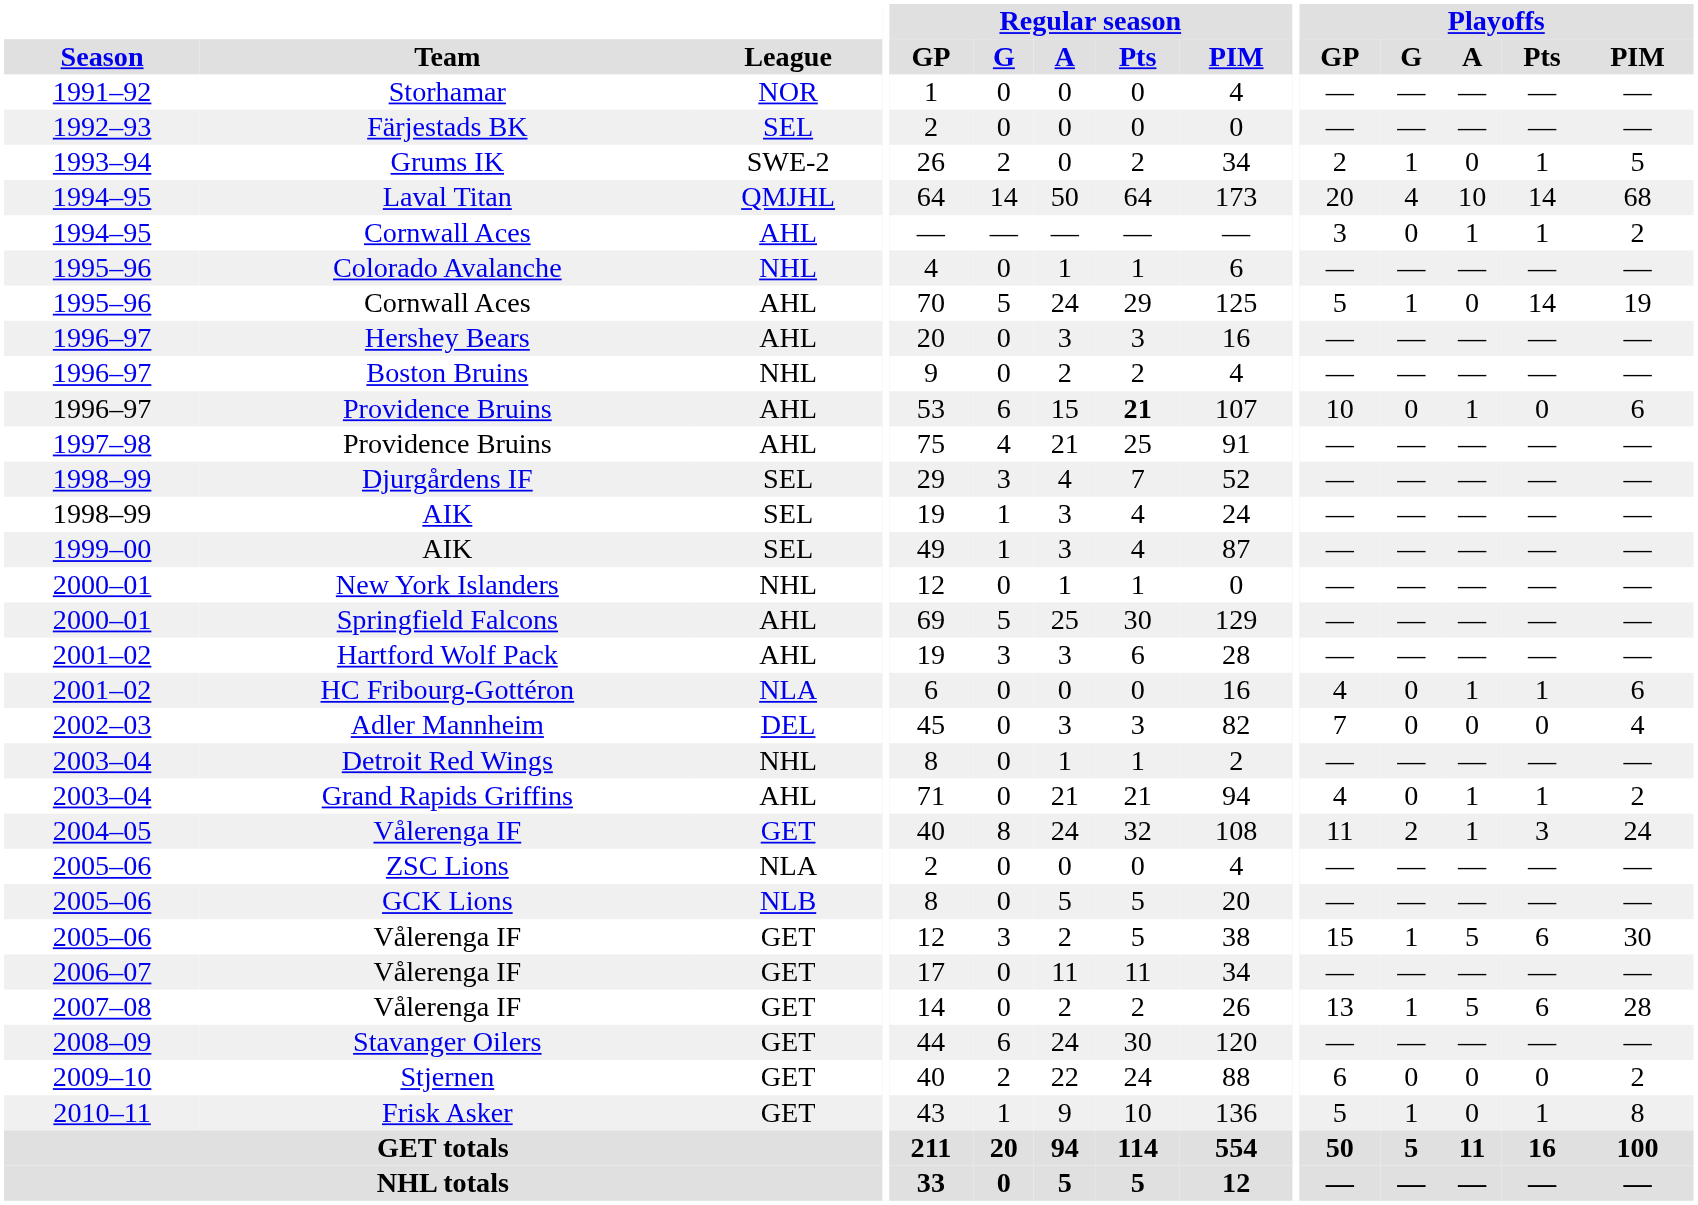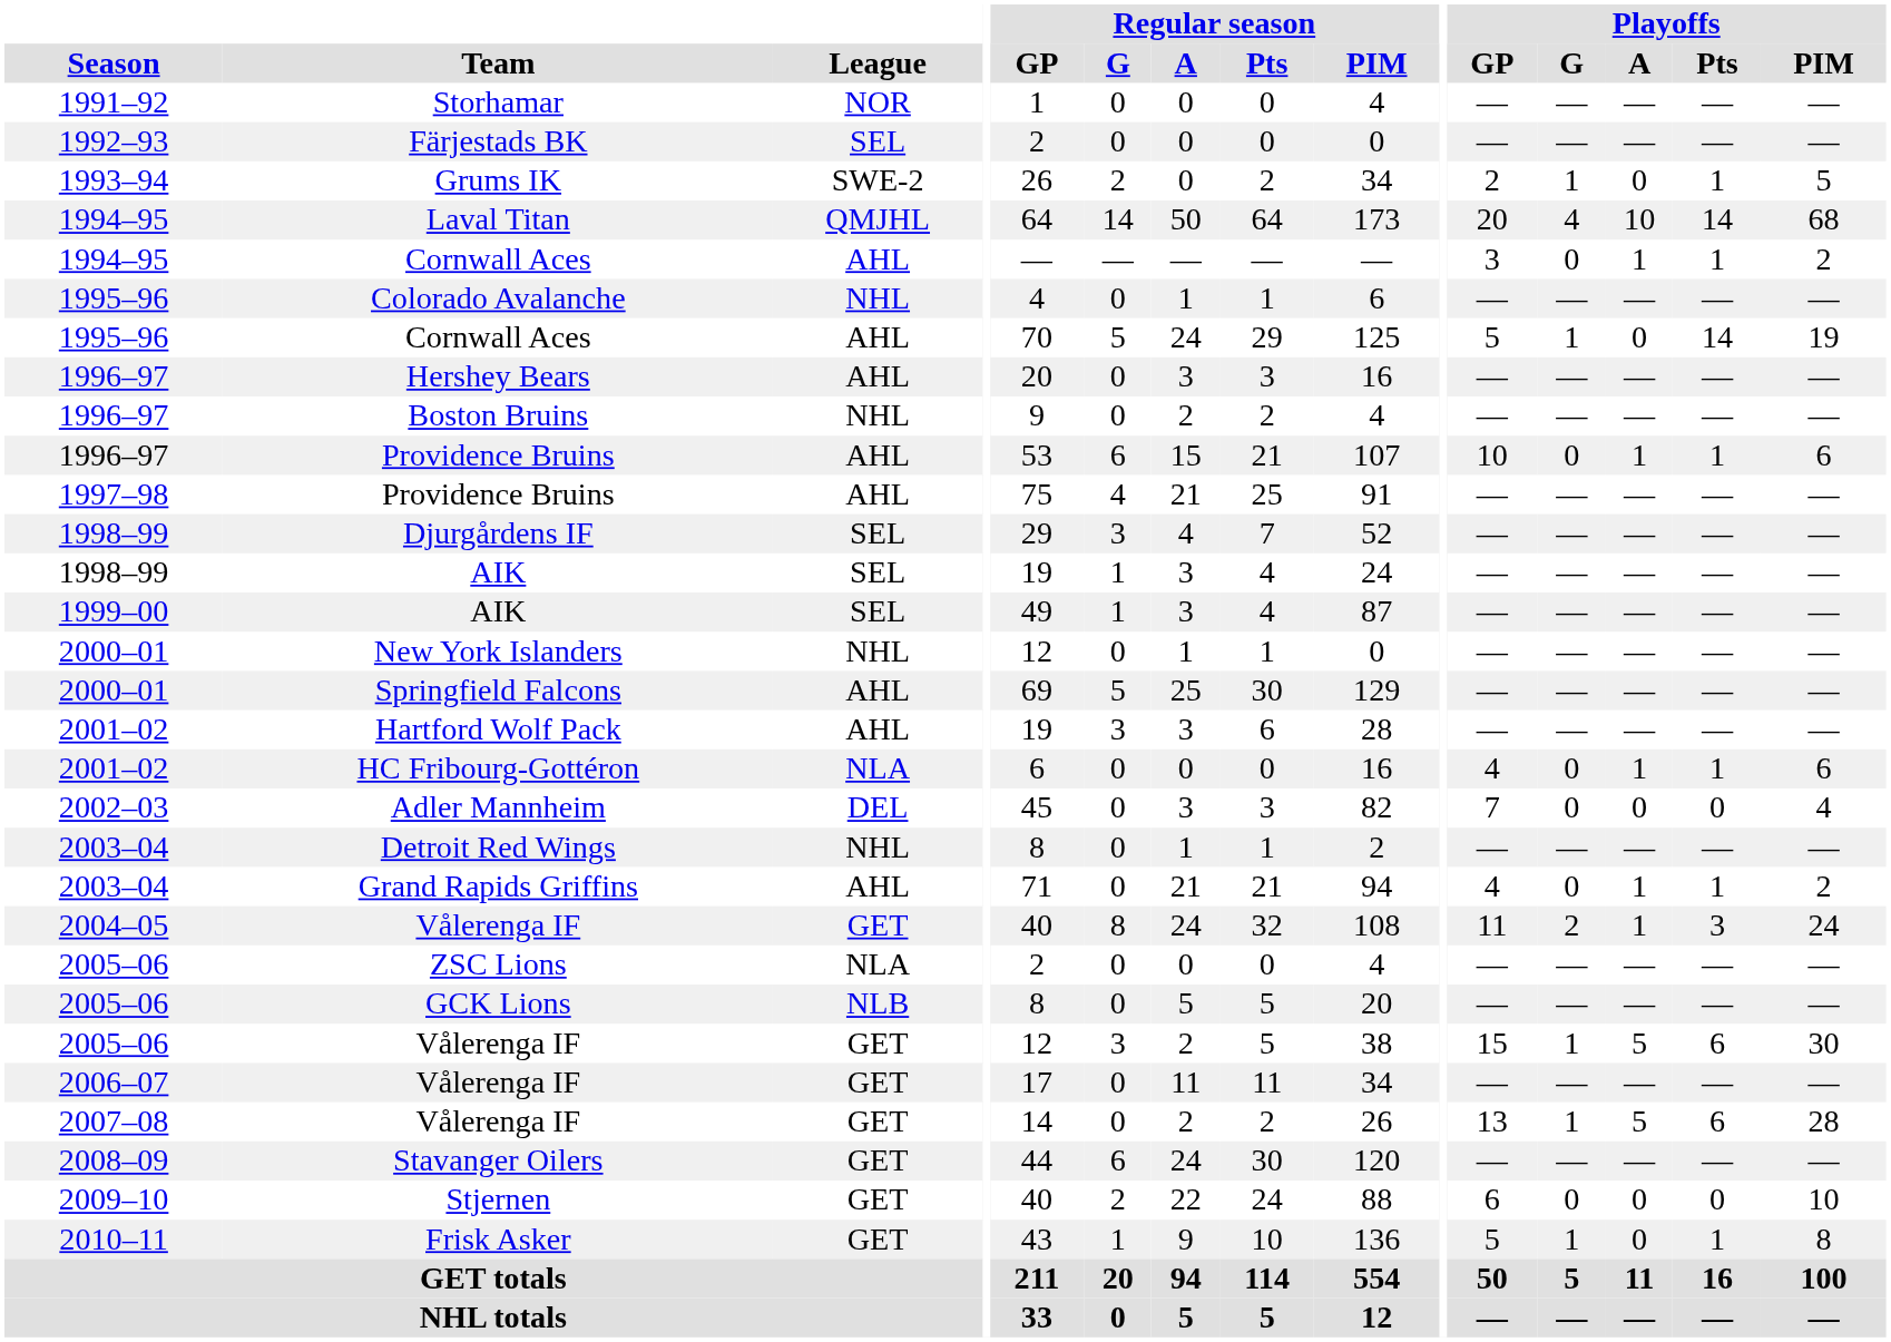1996–97 / Providence Bruins | Regular season / Pts: bold -> normal
1996–97 / Providence Bruins | Playoffs / Pts: 0 -> 1
Stjernen | Playoffs / PIM: 2 -> 10
